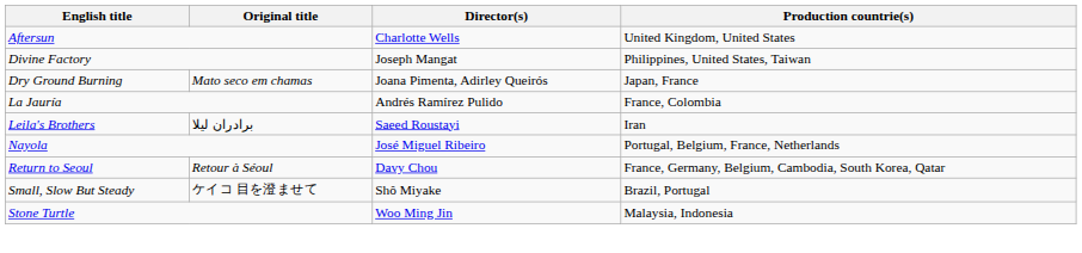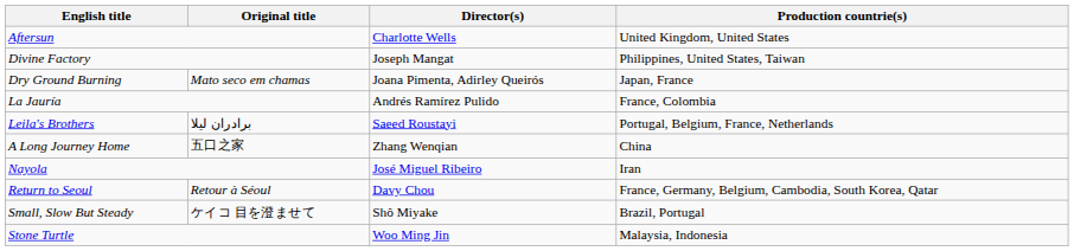Leila's Brothers | Production countrie(s): Iran -> Portugal, Belgium, France, Netherlands
+ row: A Long Journey Home | 五口之家 | Zhang Wenqian | China
Nayola | Production countrie(s): Portugal, Belgium, France, Netherlands -> Iran
